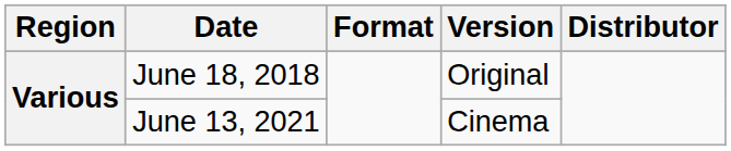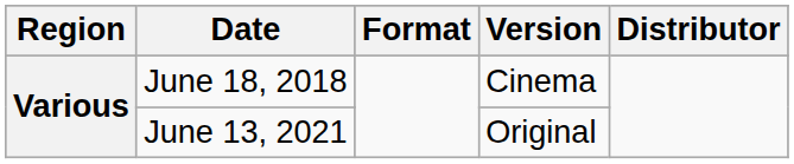June 18, 2018 | Version: Original -> Cinema
June 13, 2021 | Version: Cinema -> Original
